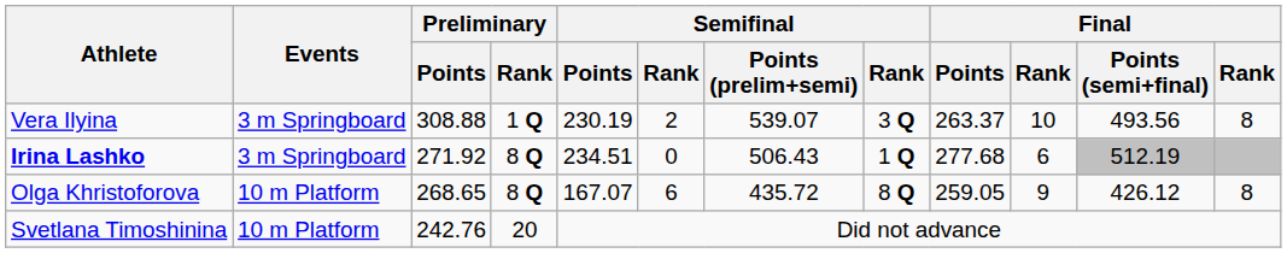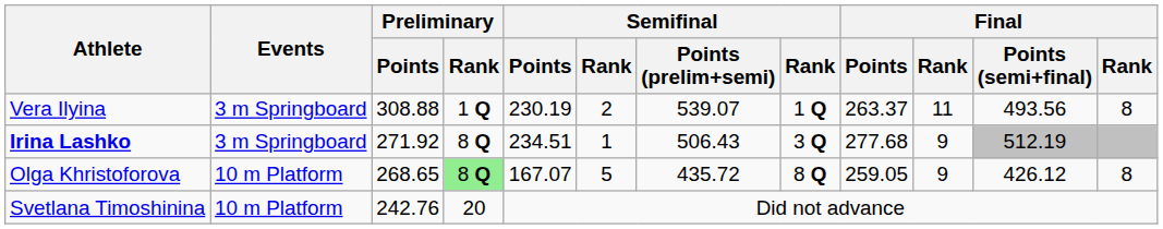Vera Ilyina | column 8: 3 Q -> 1 Q
Vera Ilyina | column 10: 10 -> 11
Irina Lashko | column 6: 0 -> 1
Irina Lashko | column 8: 1 Q -> 3 Q
Irina Lashko | column 10: 6 -> 9
Olga Khristoforova | Preliminary / Rank: no background -> lightgreen background
Olga Khristoforova | column 6: 6 -> 5
